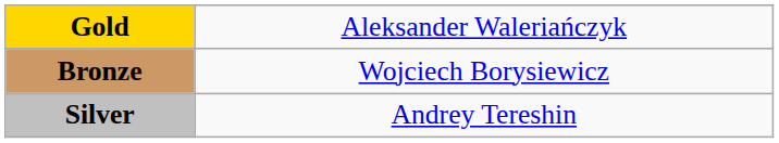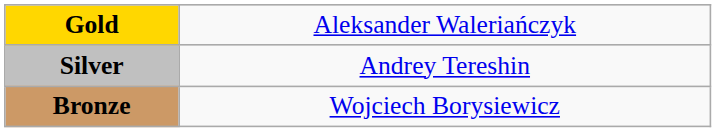rows swapped: Silver <-> Bronze
